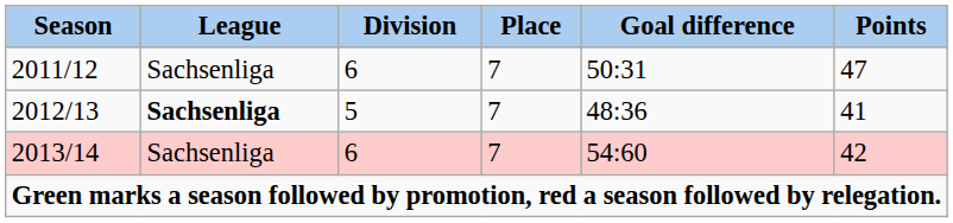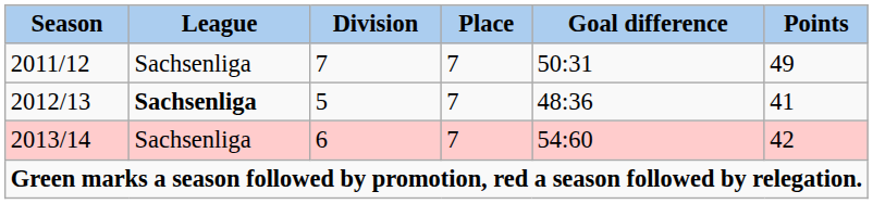2011/12 | Division: 6 -> 7
2011/12 | Points: 47 -> 49
